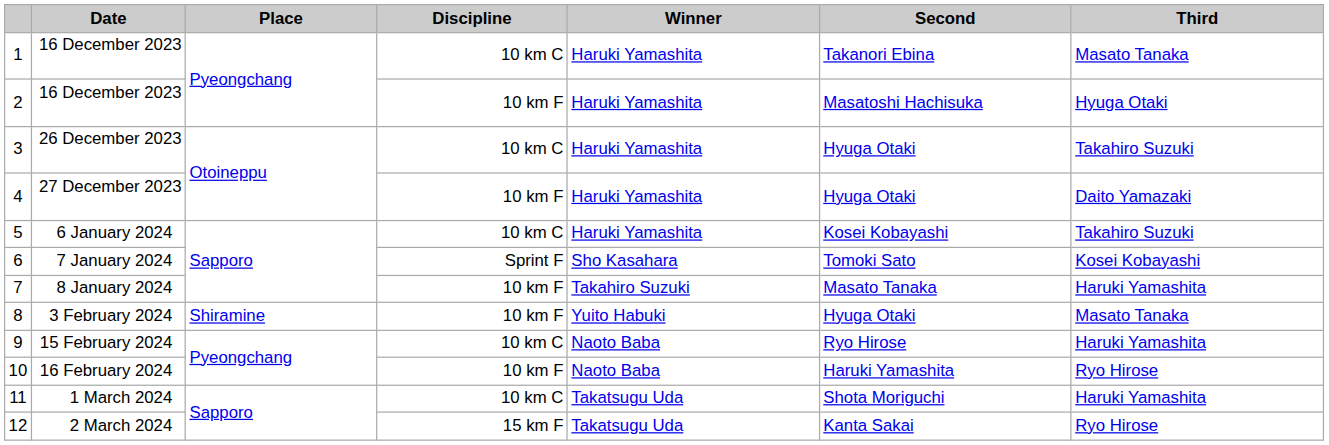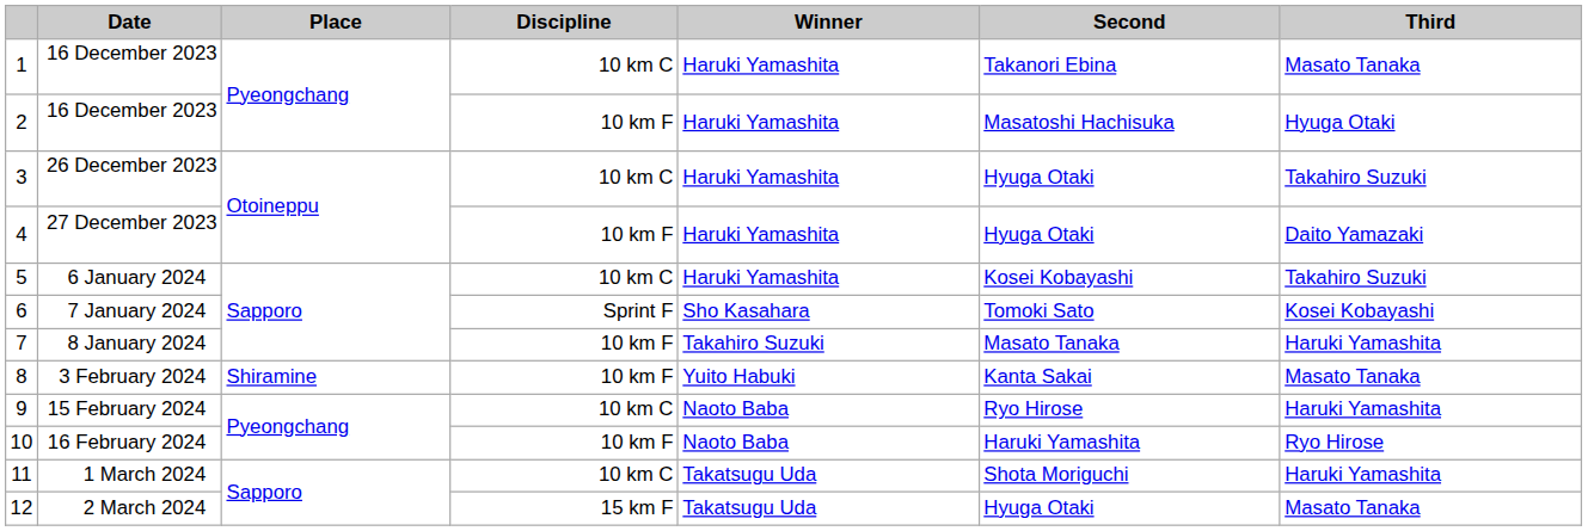3 February 2024 | Second: Hyuga Otaki -> Kanta Sakai
2 March 2024 | Second: Kanta Sakai -> Hyuga Otaki
2 March 2024 | Third: Ryo Hirose -> Masato Tanaka
